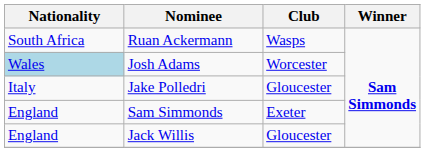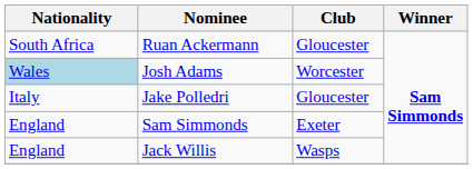Ruan Ackermann | Club: Wasps -> Gloucester
Jack Willis | Club: Gloucester -> Wasps
